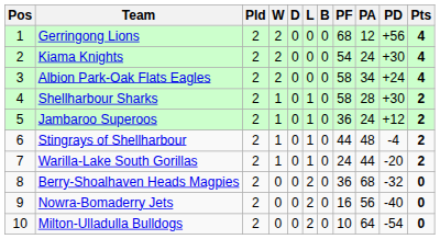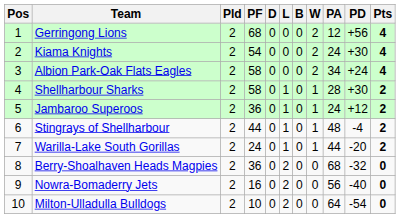columns swapped: W <-> PF
